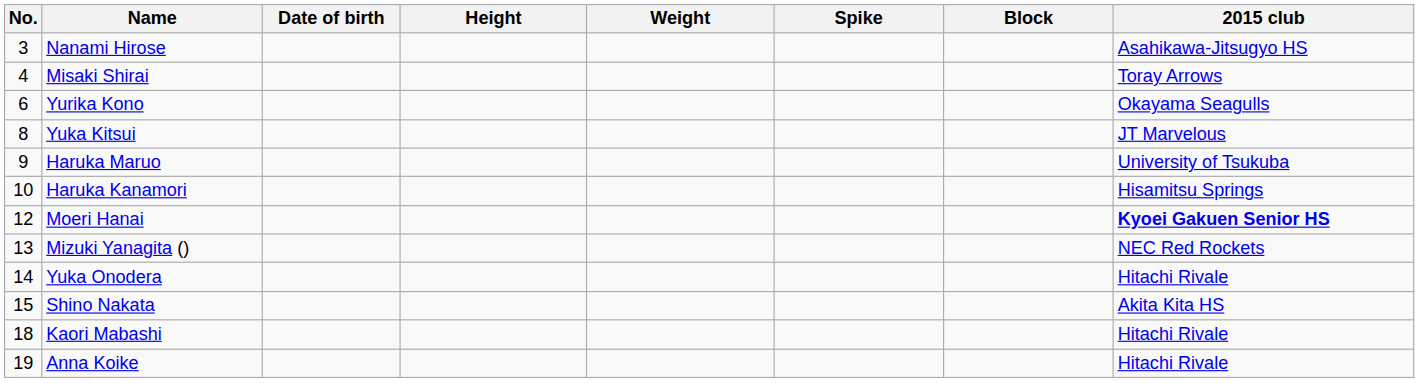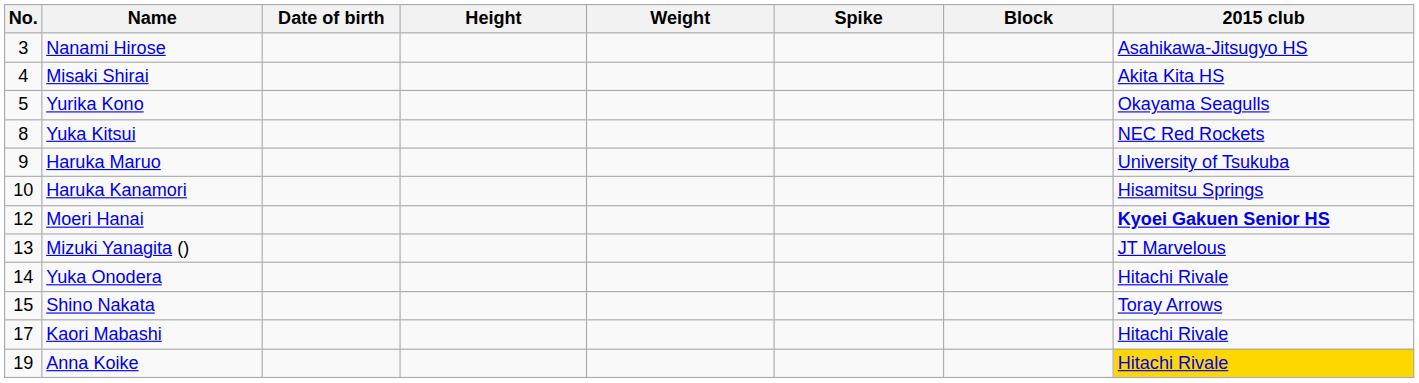Misaki Shirai | 2015 club: Toray Arrows -> Akita Kita HS
Yurika Kono | No.: 6 -> 5
Yuka Kitsui | 2015 club: JT Marvelous -> NEC Red Rockets
Mizuki Yanagita () | 2015 club: NEC Red Rockets -> JT Marvelous
Shino Nakata | 2015 club: Akita Kita HS -> Toray Arrows
Kaori Mabashi | No.: 18 -> 17
Anna Koike | 2015 club: no background -> gold background
